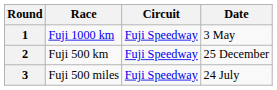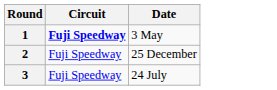- column: Race | Fuji 1000 km | Fuji 500 km | Fuji 500 miles
1 | Circuit: normal -> bold
